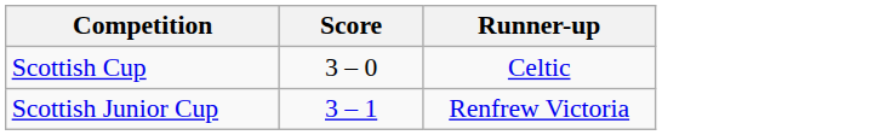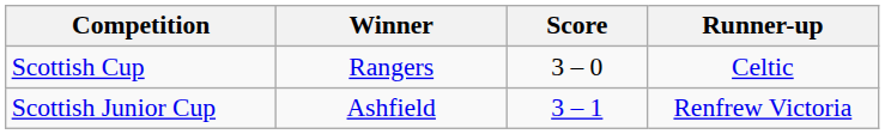+ column: Winner | Rangers | Ashfield
